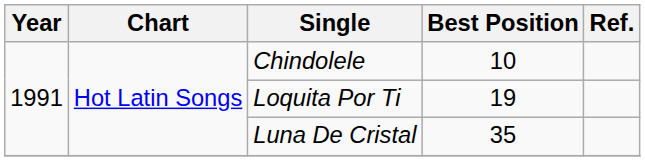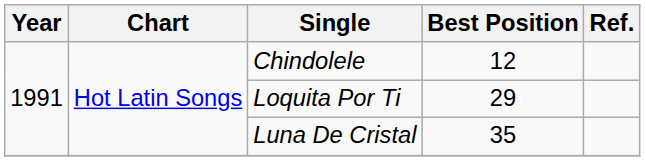Chindolele | Best Position: 10 -> 12
Loquita Por Ti | Best Position: 19 -> 29
